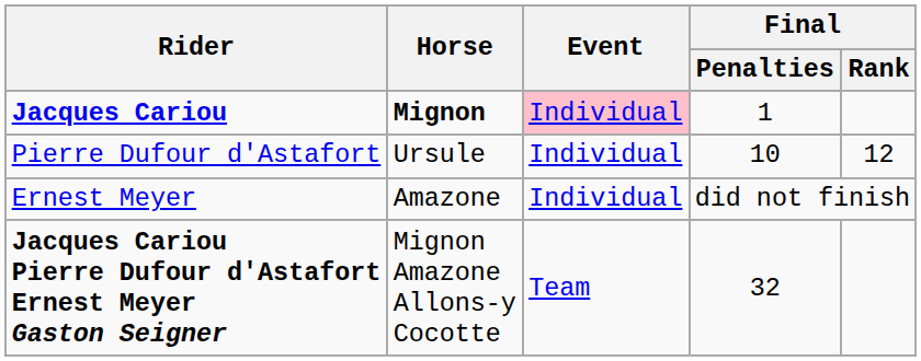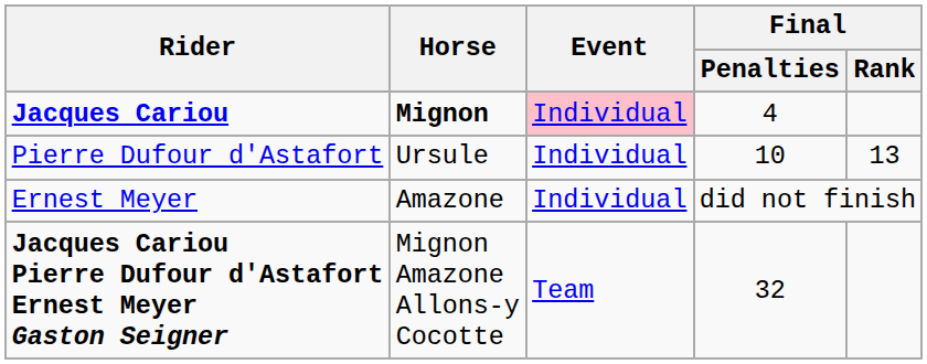Jacques Cariou | Final / Penalties: 1 -> 4
Pierre Dufour d'Astafort | Final / Rank: 12 -> 13
